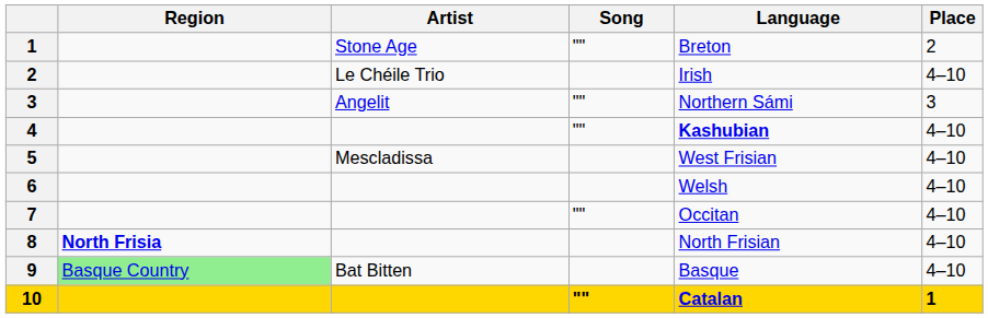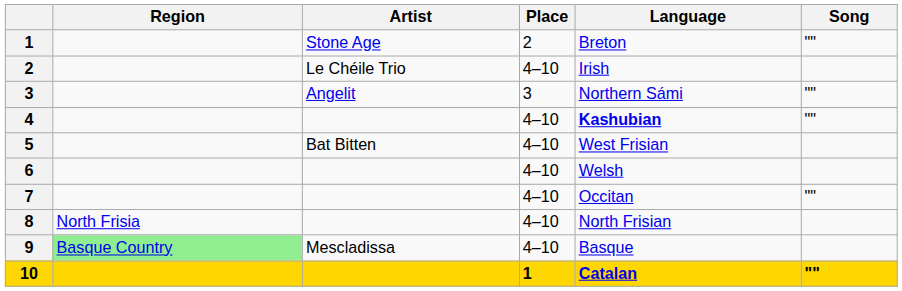columns swapped: Song <-> Place
5 | Artist: Mescladissa -> Bat Bitten
8 | Region: bold -> normal
9 | Artist: Bat Bitten -> Mescladissa
